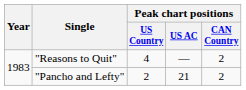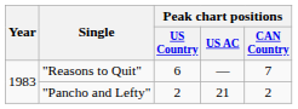"Reasons to Quit" | Peak chart positions / US Country: 4 -> 6
"Reasons to Quit" | Peak chart positions / CAN Country: 2 -> 7
